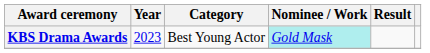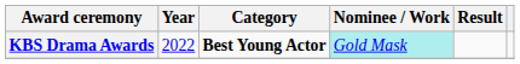KBS Drama Awards | Year: 2023 -> 2022
KBS Drama Awards | Category: normal -> bold
